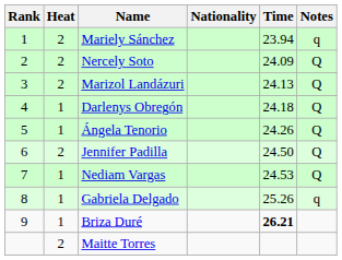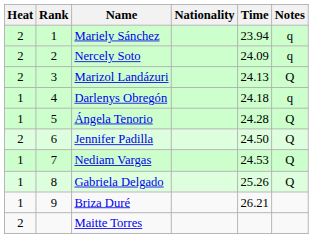columns swapped: Rank <-> Heat
Nercely Soto | Notes: Q -> q
Darlenys Obregón | Notes: Q -> q
Ángela Tenorio | Time: 24.26 -> 24.28
Gabriela Delgado | Notes: q -> Q
Briza Duré | Time: bold -> normal
